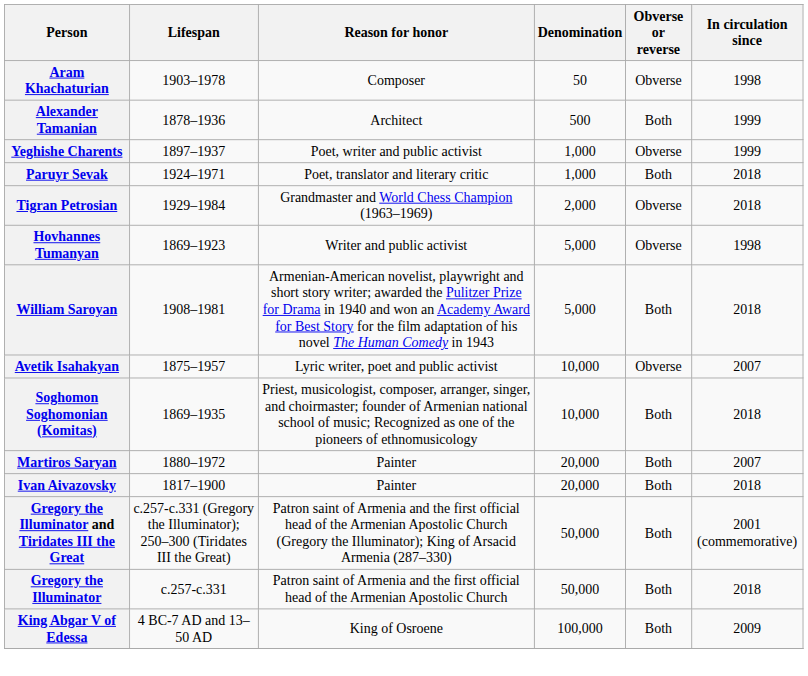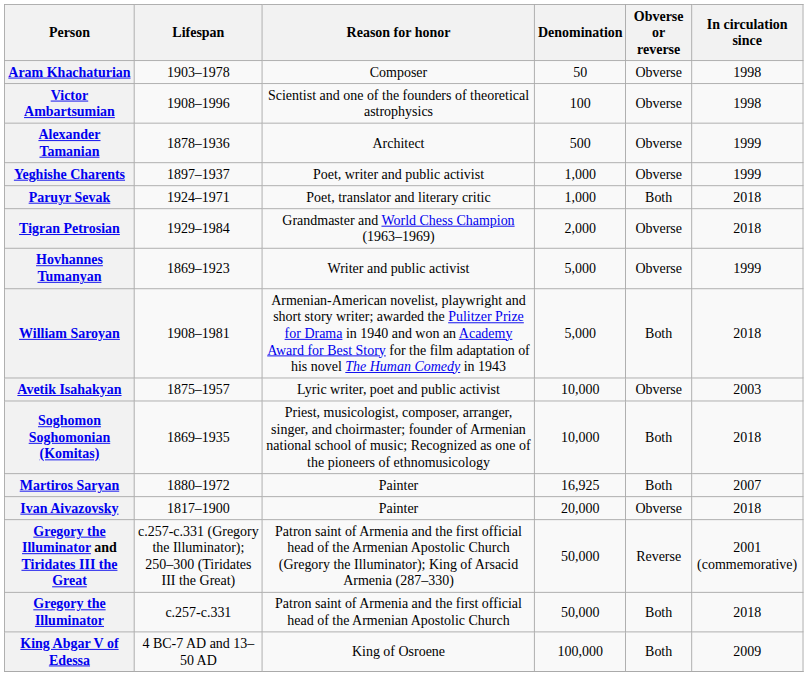+ row: Victor Ambartsumian | 1908–1996 | Scientist and one of the founders of theoretical astrophysics | 100 | Obverse | 1998
Alexander Tamanian | Obverse or reverse: Both -> Obverse
Hovhannes Tumanyan | In circulation since: 1998 -> 1999
Avetik Isahakyan | In circulation since: 2007 -> 2003
Martiros Saryan | Denomination: 20,000 -> 16,925
Ivan Aivazovsky | Obverse or reverse: Both -> Obverse
Gregory the Illuminator and Tiridates III the Great | Obverse or reverse: Both -> Reverse
